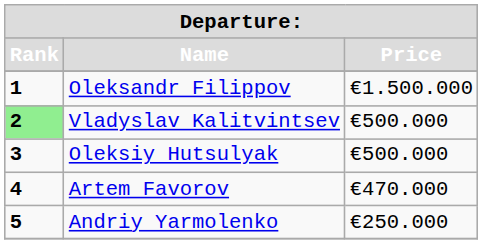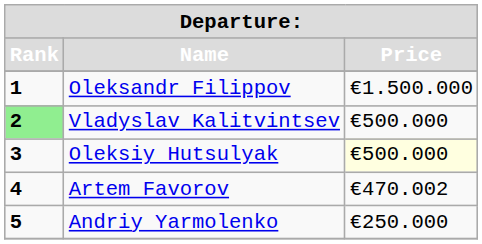Oleksiy Hutsulyak | Price: no background -> lightyellow background
Artem Favorov | Price: €470.000 -> €470.002
